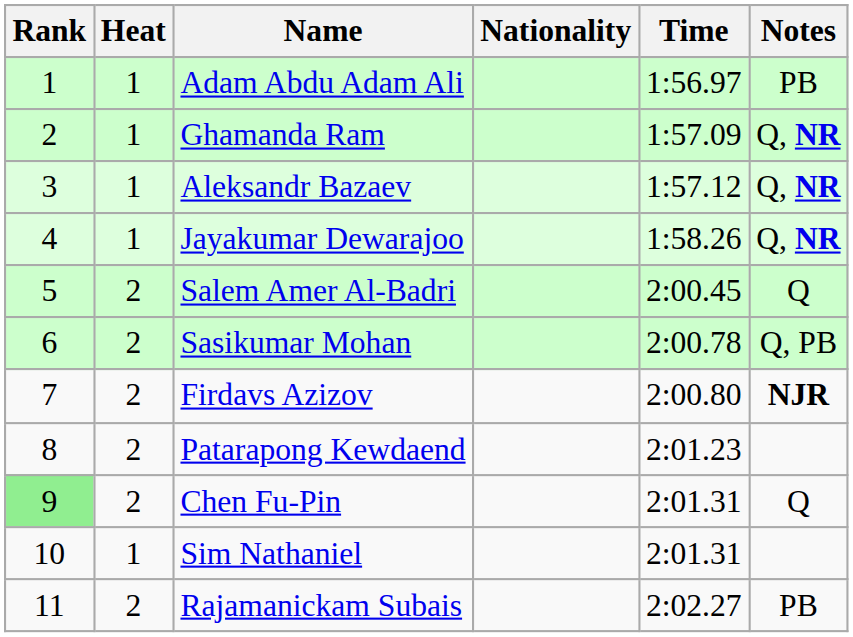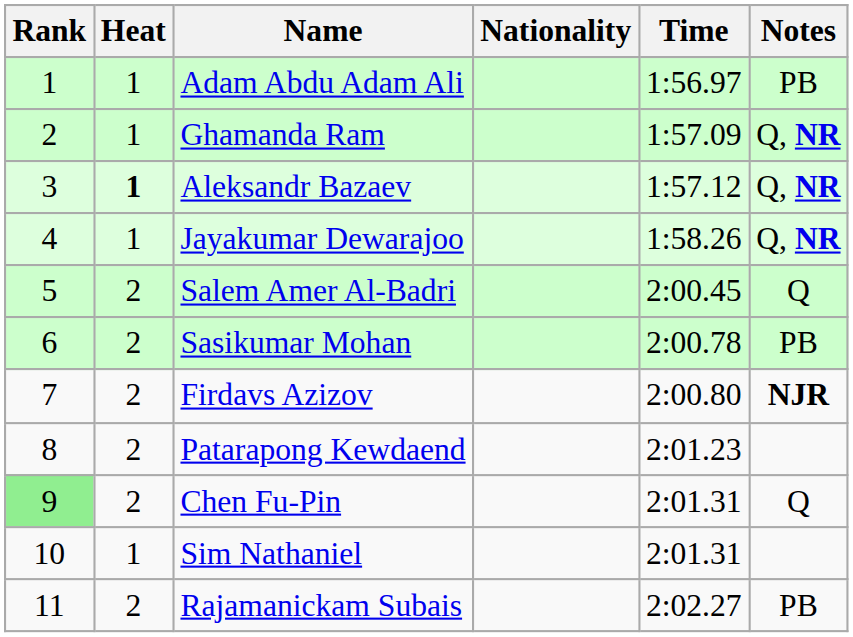Aleksandr Bazaev | Heat: normal -> bold
Sasikumar Mohan | Notes: Q, PB -> PB
